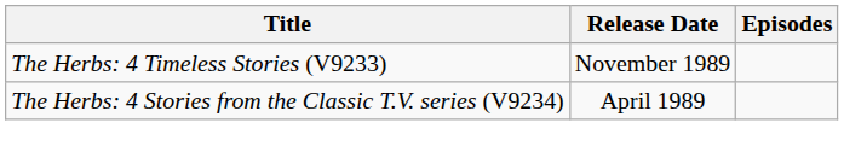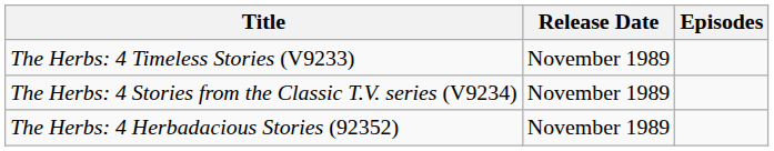The Herbs: 4 Stories from the Classic T.V. series (V9234) | Release Date: April 1989 -> November 1989
+ row: The Herbs: 4 Herbadacious Stories (92352) | November 1989
